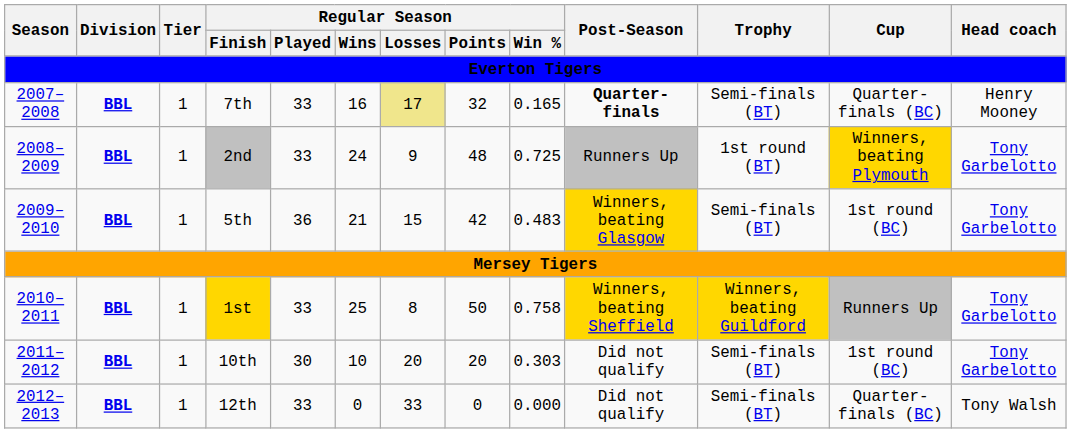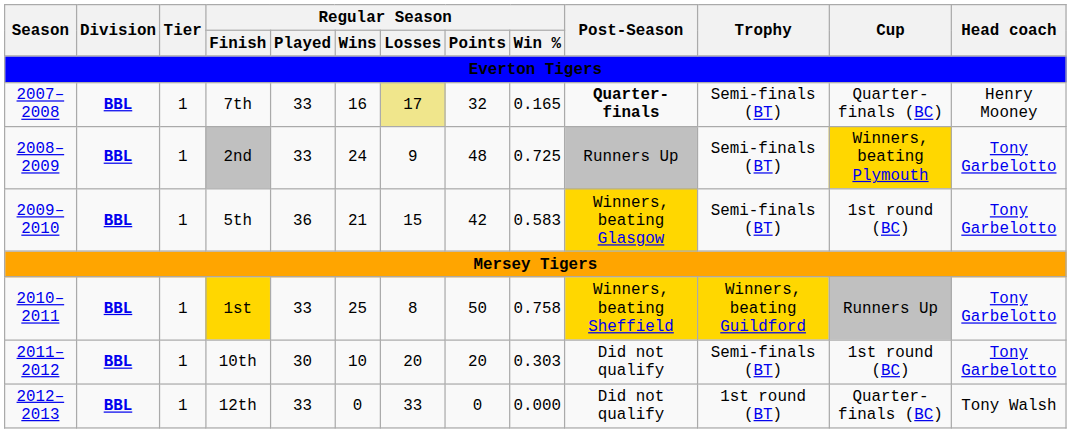2nd | Trophy: 1st round (BT) -> Semi-finals (BT)
5th | Regular Season / Win %: 0.483 -> 0.583
12th | Trophy: Semi-finals (BT) -> 1st round (BT)
